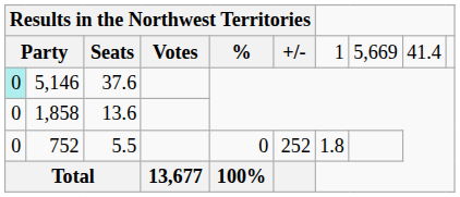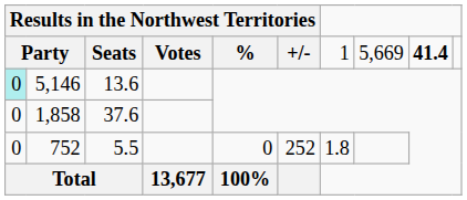Party | column 9: normal -> bold
5,146 | column 3: 37.6 -> 13.6
1,858 | column 3: 13.6 -> 37.6
